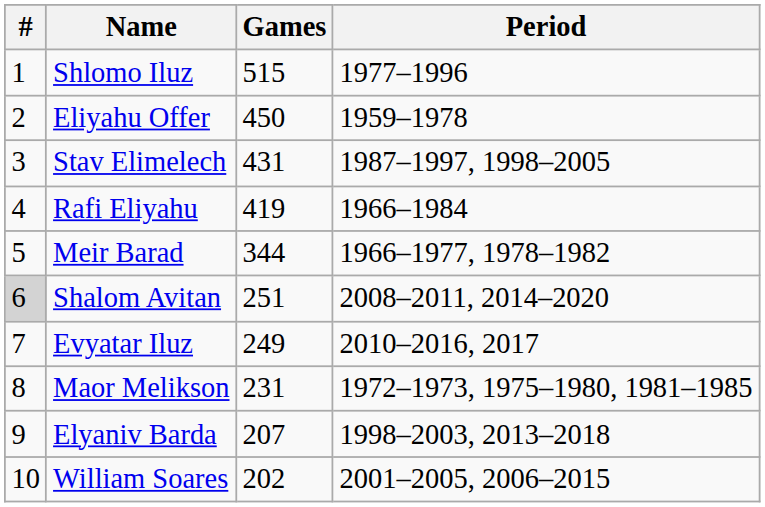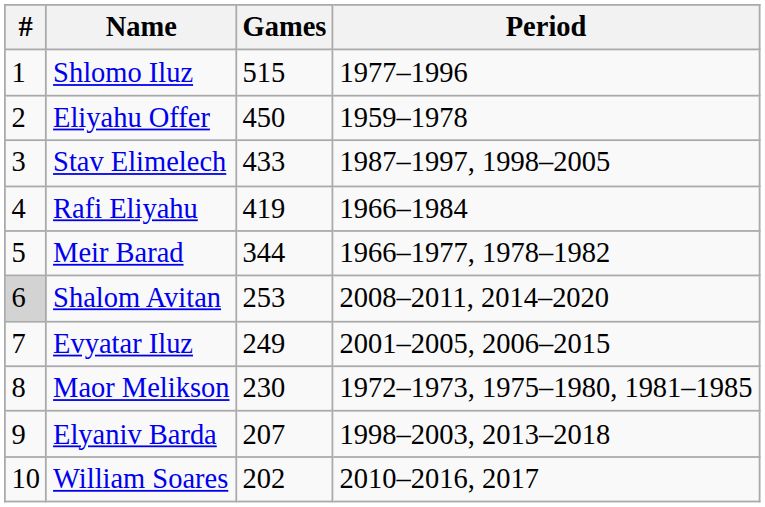Stav Elimelech | Games: 431 -> 433
Shalom Avitan | Games: 251 -> 253
Evyatar Iluz | Period: 2010–2016, 2017 -> 2001–2005, 2006–2015
Maor Melikson | Games: 231 -> 230
William Soares | Period: 2001–2005, 2006–2015 -> 2010–2016, 2017
